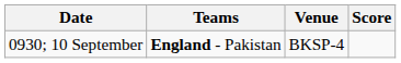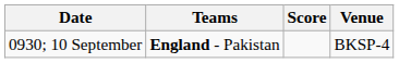columns swapped: Venue <-> Score
